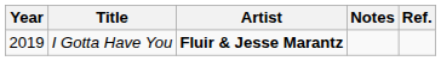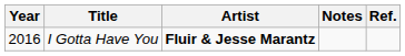I Gotta Have You | Year: 2019 -> 2016
